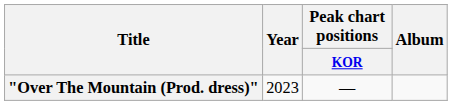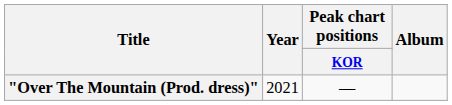"Over The Mountain (Prod. dress)" | Year: 2023 -> 2021
